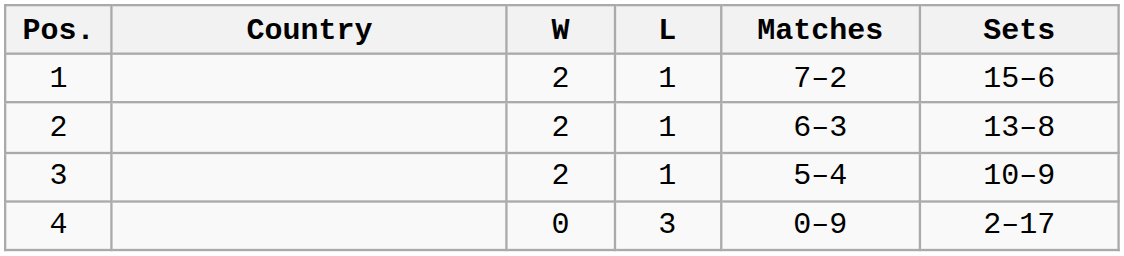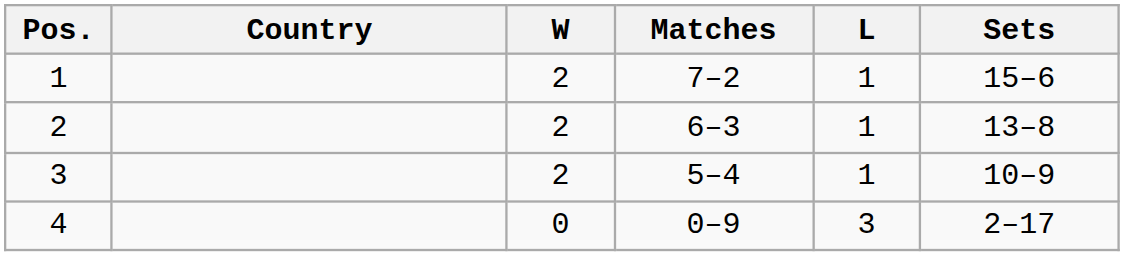columns swapped: L <-> Matches
